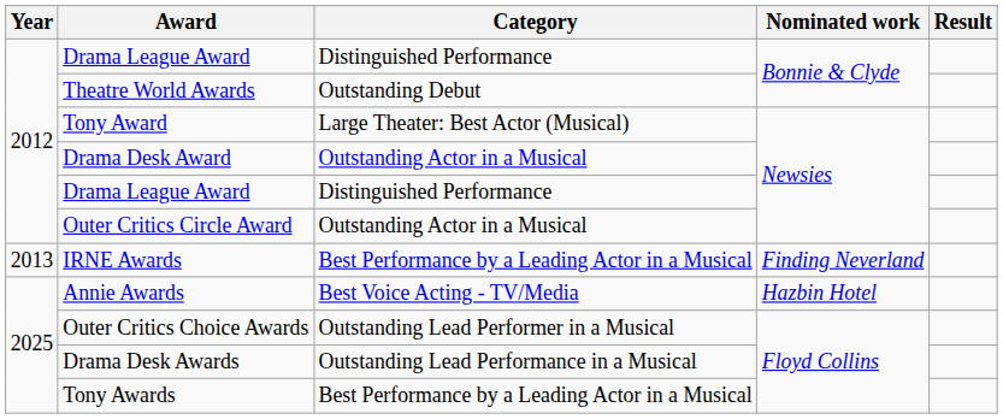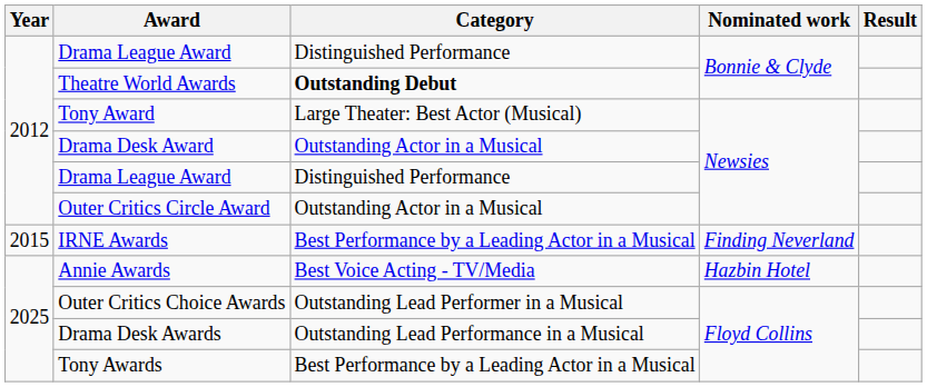Theatre World Awards | Category: normal -> bold
IRNE Awards | Year: 2013 -> 2015
